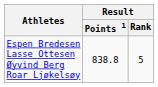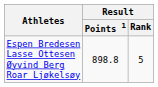Espen Bredesen Lasse Ottesen Øyvind Berg Roar Ljøkelsøy | Result / Points 1: 838.8 -> 898.8
